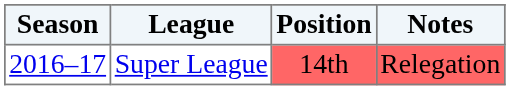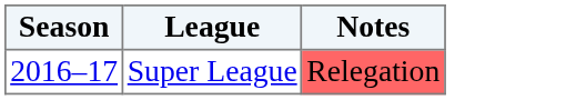- column: Position | 14th
